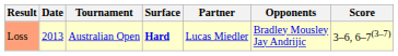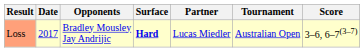columns swapped: Tournament <-> Opponents
Loss | Date: 2013 -> 2017
